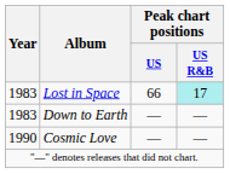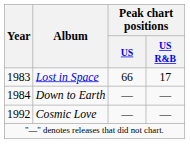Lost in Space | Peak chart positions / US R&B: paleturquoise background -> no background
Down to Earth | Year: 1983 -> 1984
Cosmic Love | Year: 1990 -> 1992
